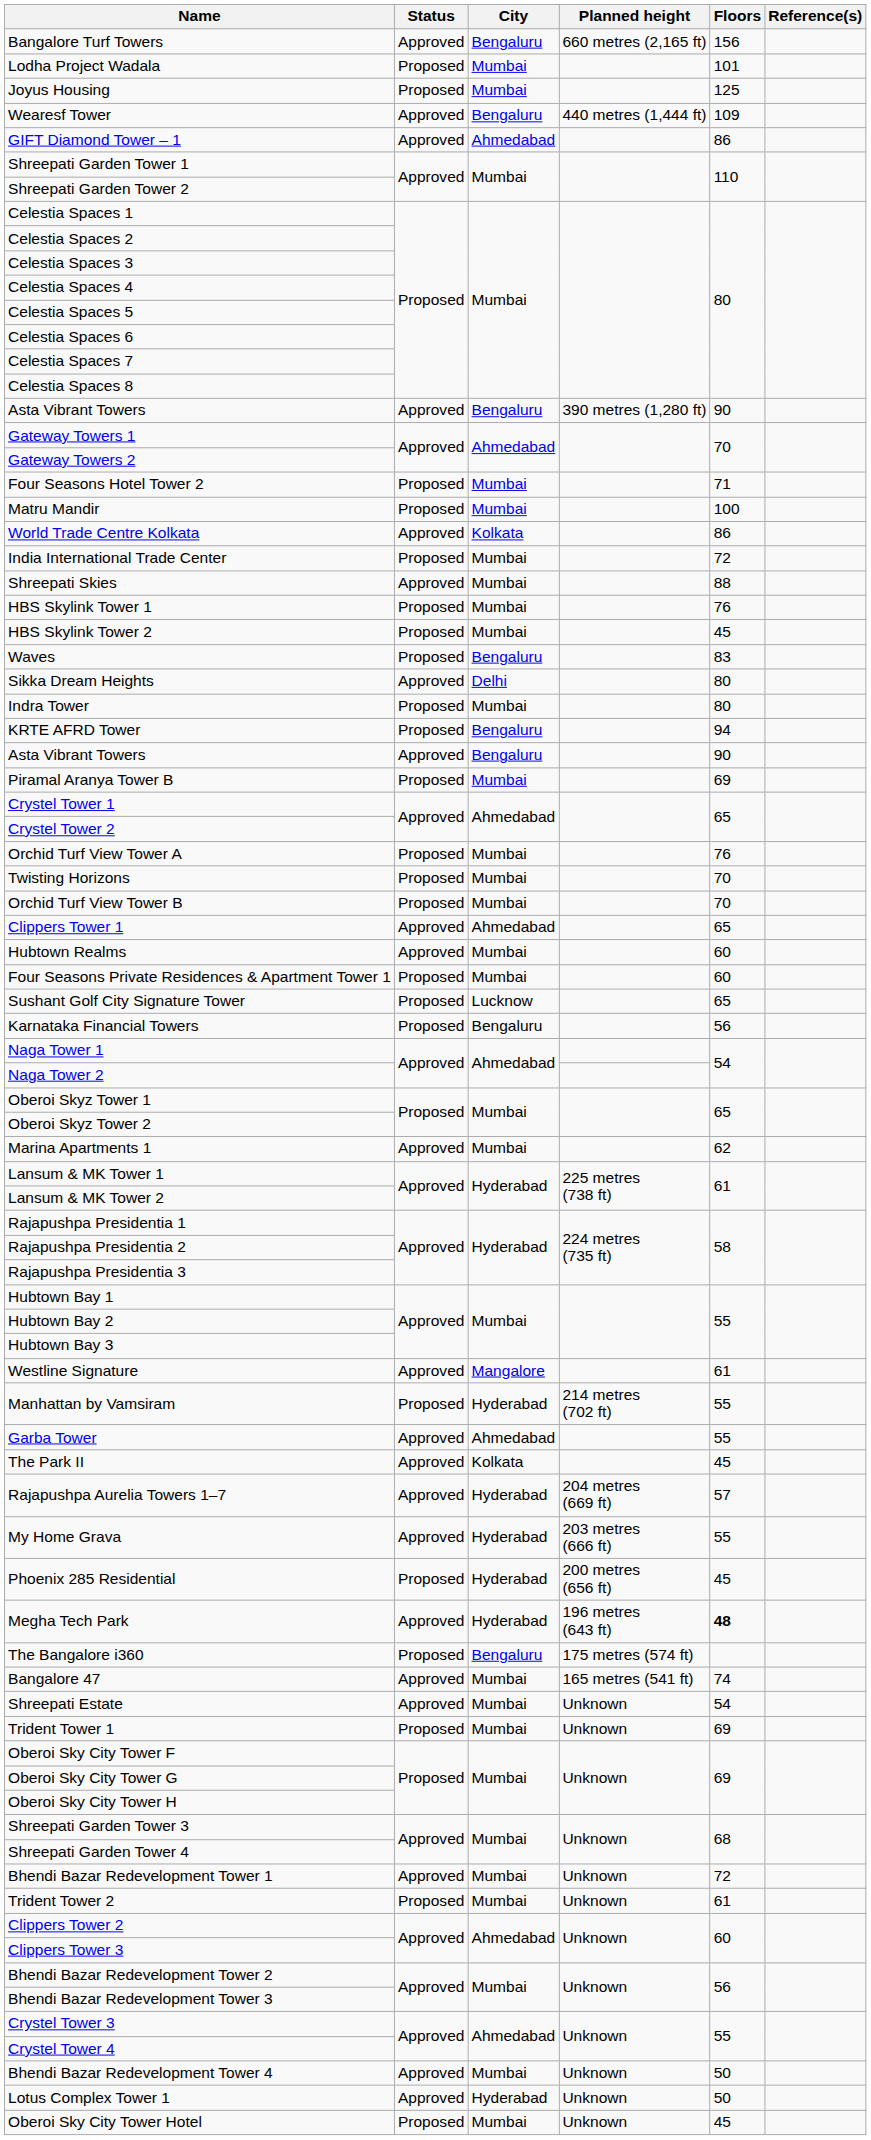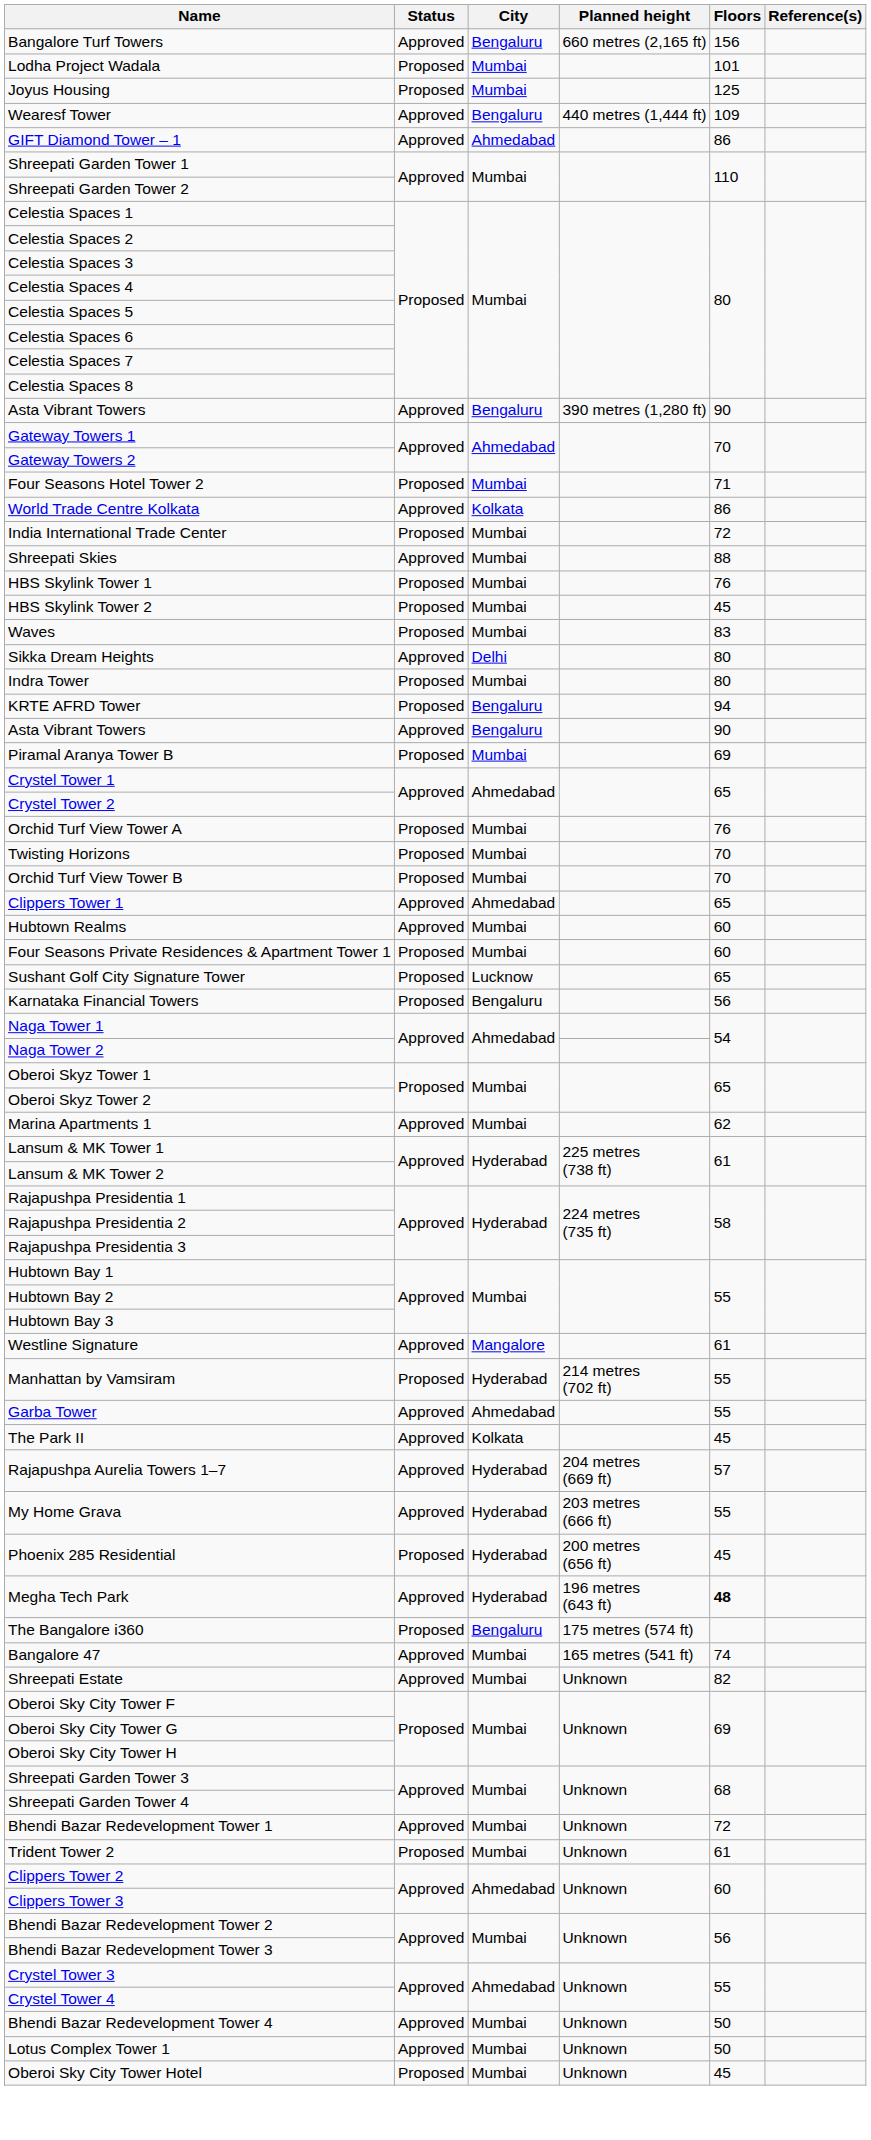- row: Matru Mandir | Proposed | Mumbai | 100
Waves | City: Bengaluru -> Mumbai
Shreepati Estate | Floors: 54 -> 82
- row: Trident Tower 1 | Proposed | Mumbai | Unknown | 69
Lotus Complex Tower 1 | City: Hyderabad -> Mumbai
